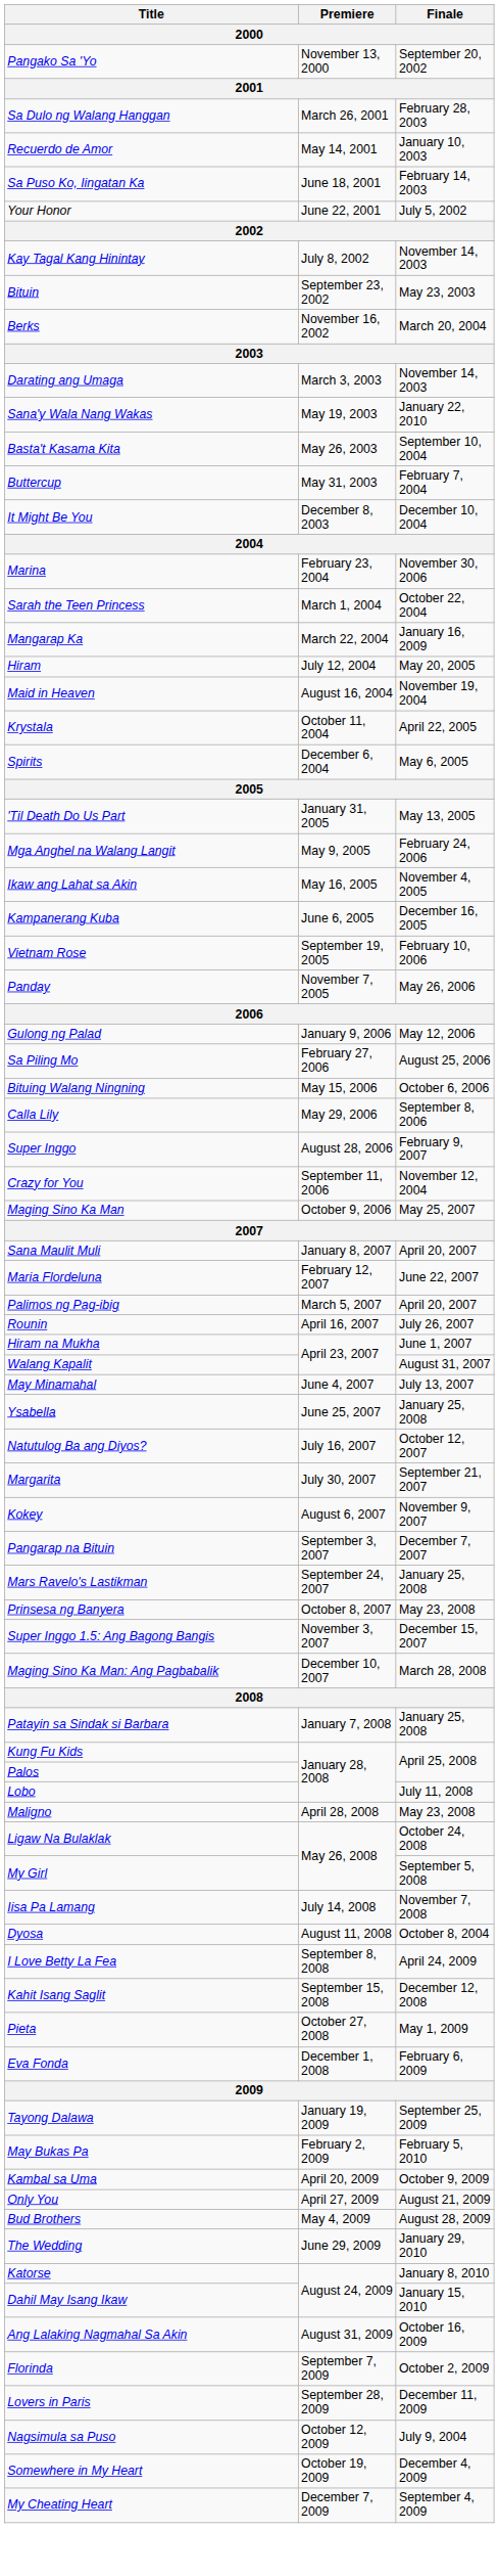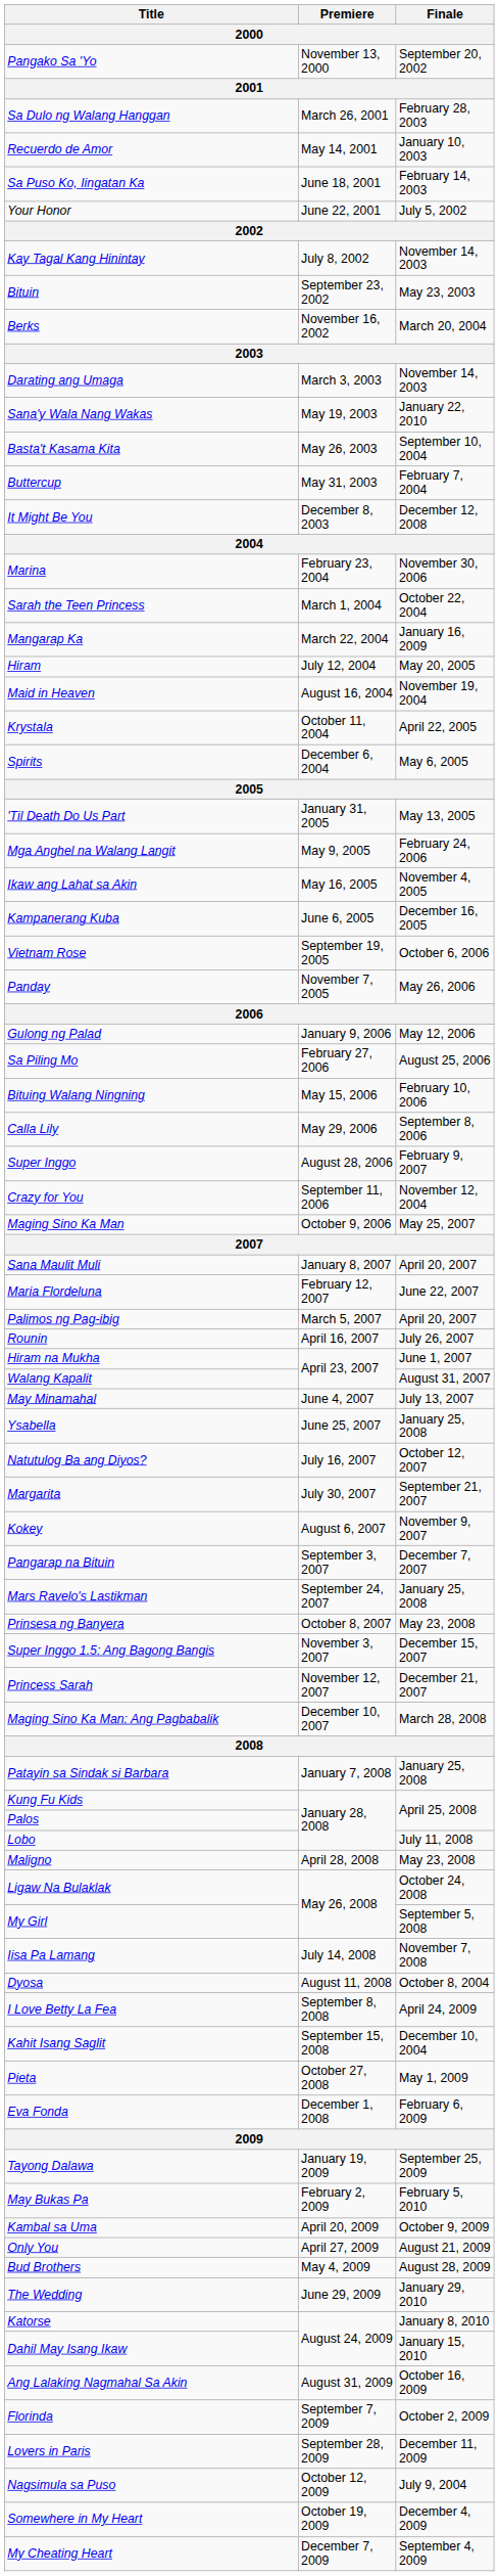It Might Be You | Finale: December 10, 2004 -> December 12, 2008
Vietnam Rose | Finale: February 10, 2006 -> October 6, 2006
Bituing Walang Ningning | Finale: October 6, 2006 -> February 10, 2006
+ row: Princess Sarah | November 12, 2007 | December 21, 2007
Kahit Isang Saglit | Finale: December 12, 2008 -> December 10, 2004
